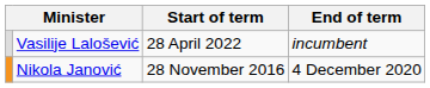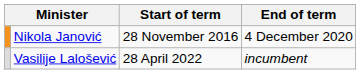rows swapped: Nikola Janović <-> Vasilije Lalošević
